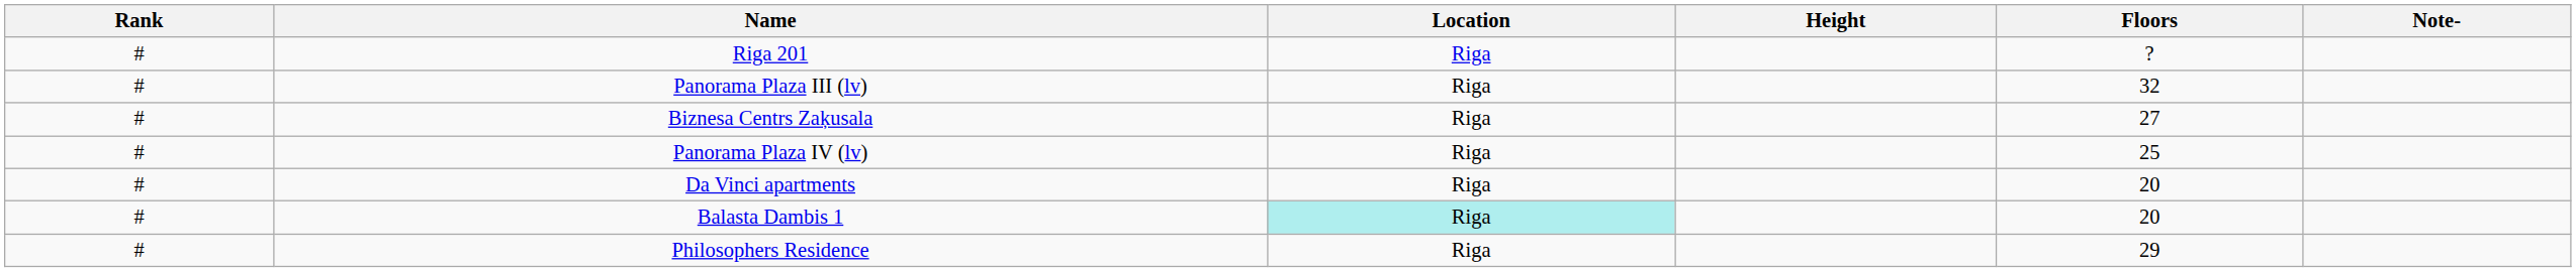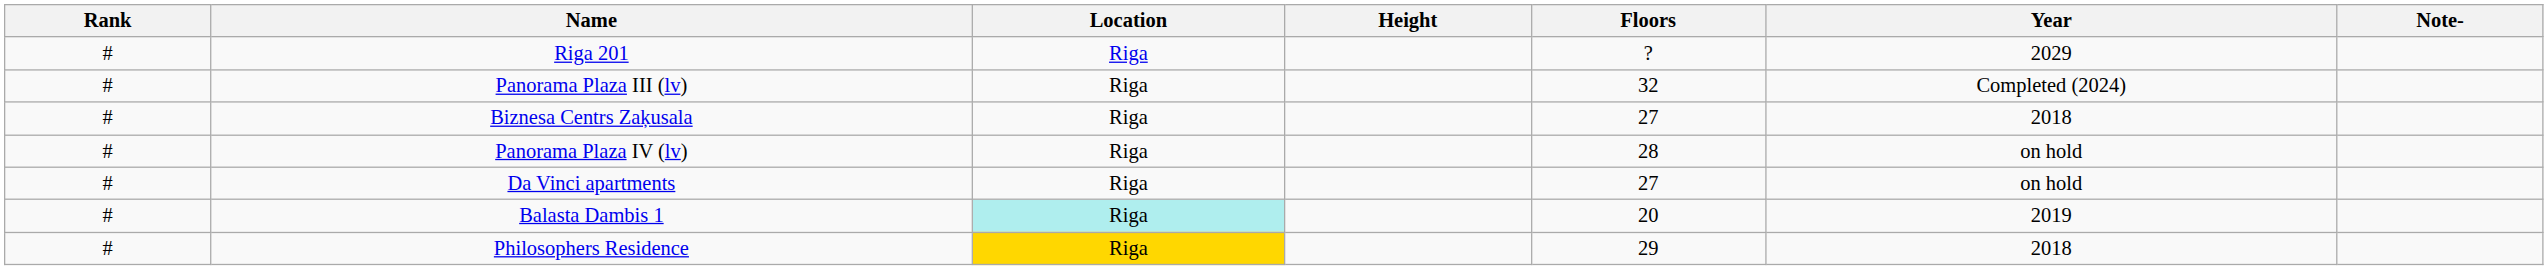+ column: Year | 2029 | Completed (2024) | 2018 | on hold | on hold | 2019 | 2018
Panorama Plaza IV (lv) | Floors: 25 -> 28
Da Vinci apartments | Floors: 20 -> 27
Philosophers Residence | Location: no background -> gold background
